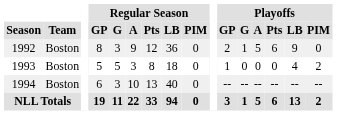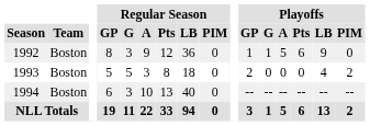1992 | Playoffs / GP: 2 -> 1
1993 | Playoffs / GP: 1 -> 2
